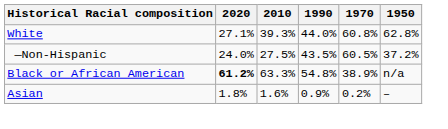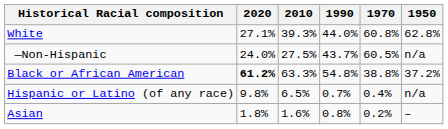—Non-Hispanic | 1990: 43.5% -> 43.7%
—Non-Hispanic | 1950: 37.2% -> n/a
Black or African American | 1970: 38.9% -> 38.8%
Black or African American | 1950: n/a -> 37.2%
+ row: Hispanic or Latino (of any race) | 9.8% | 6.5% | 0.7% | 0.4% | n/a
Asian | 1990: 0.9% -> 0.8%
